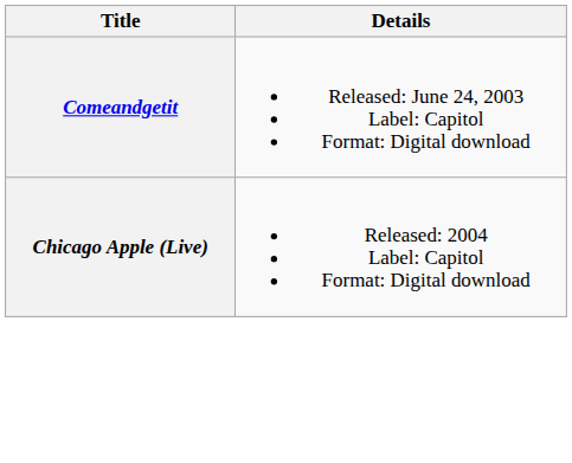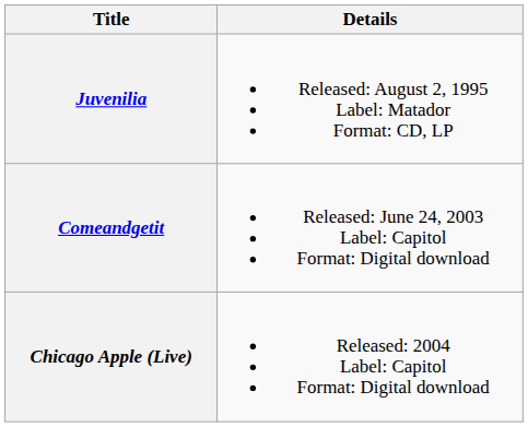+ row: Juvenilia | Released: August 2, 1995 Label: Matador Format: CD, LP
